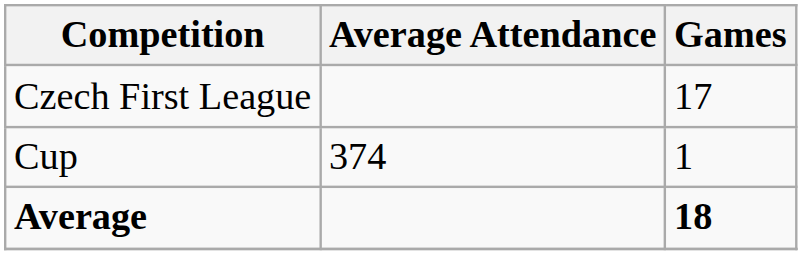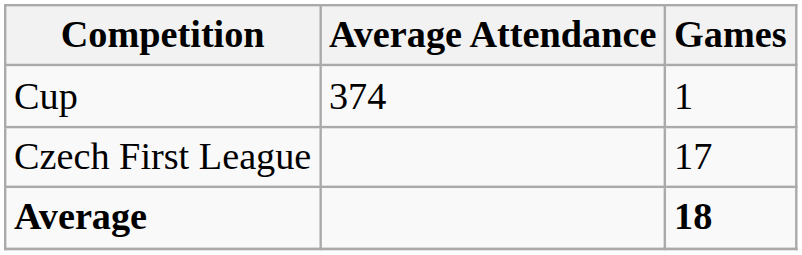rows swapped: Czech First League <-> Cup
